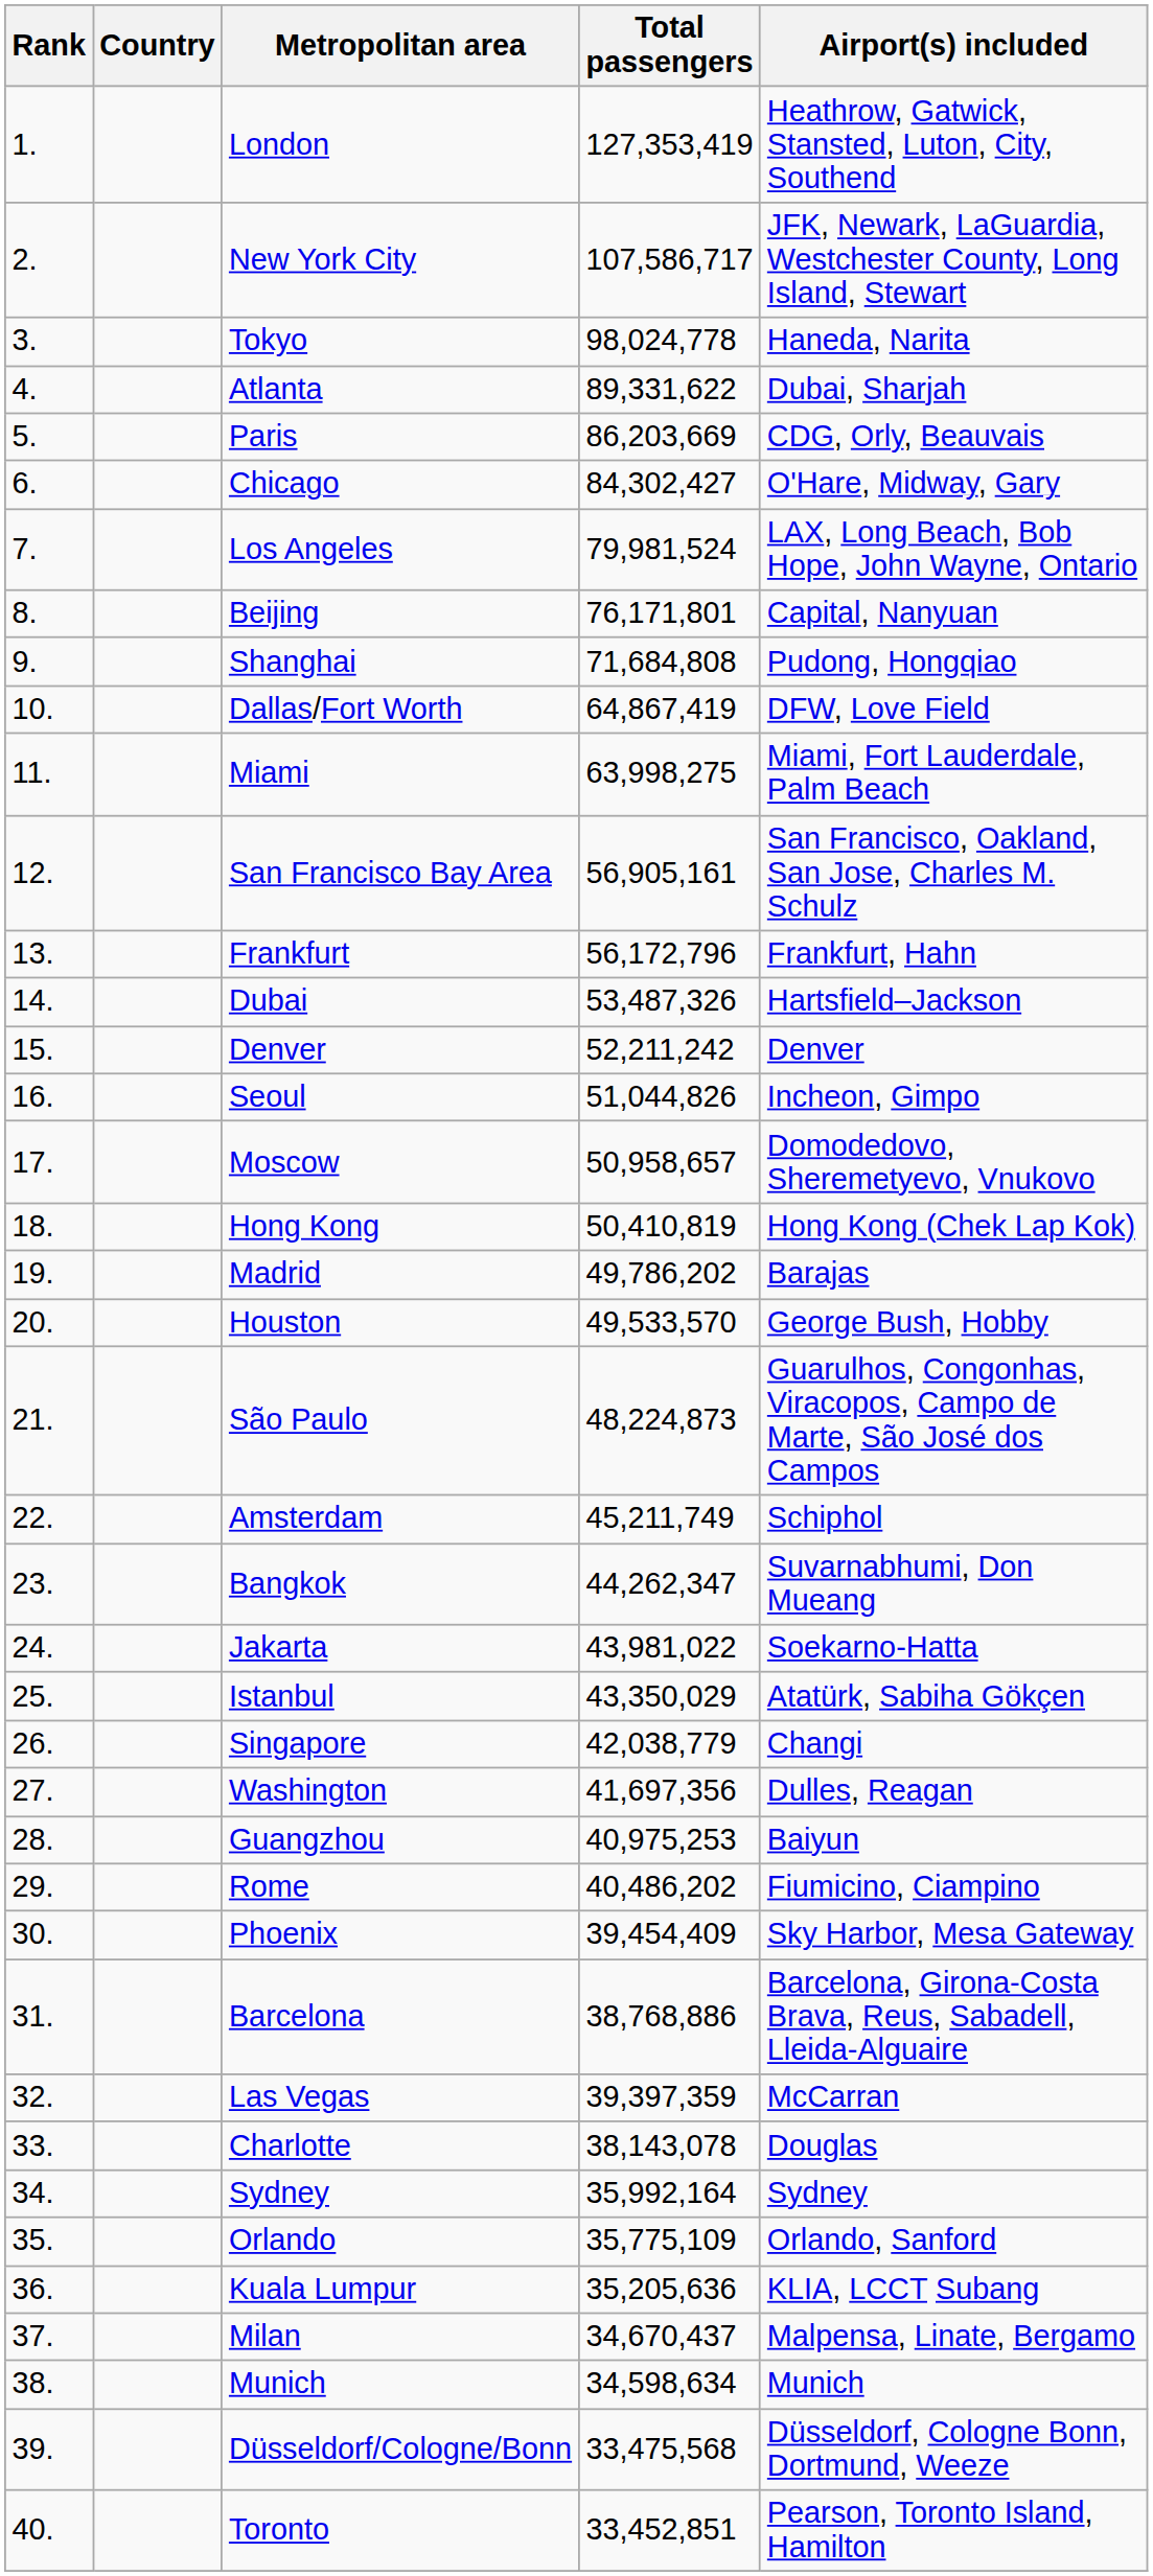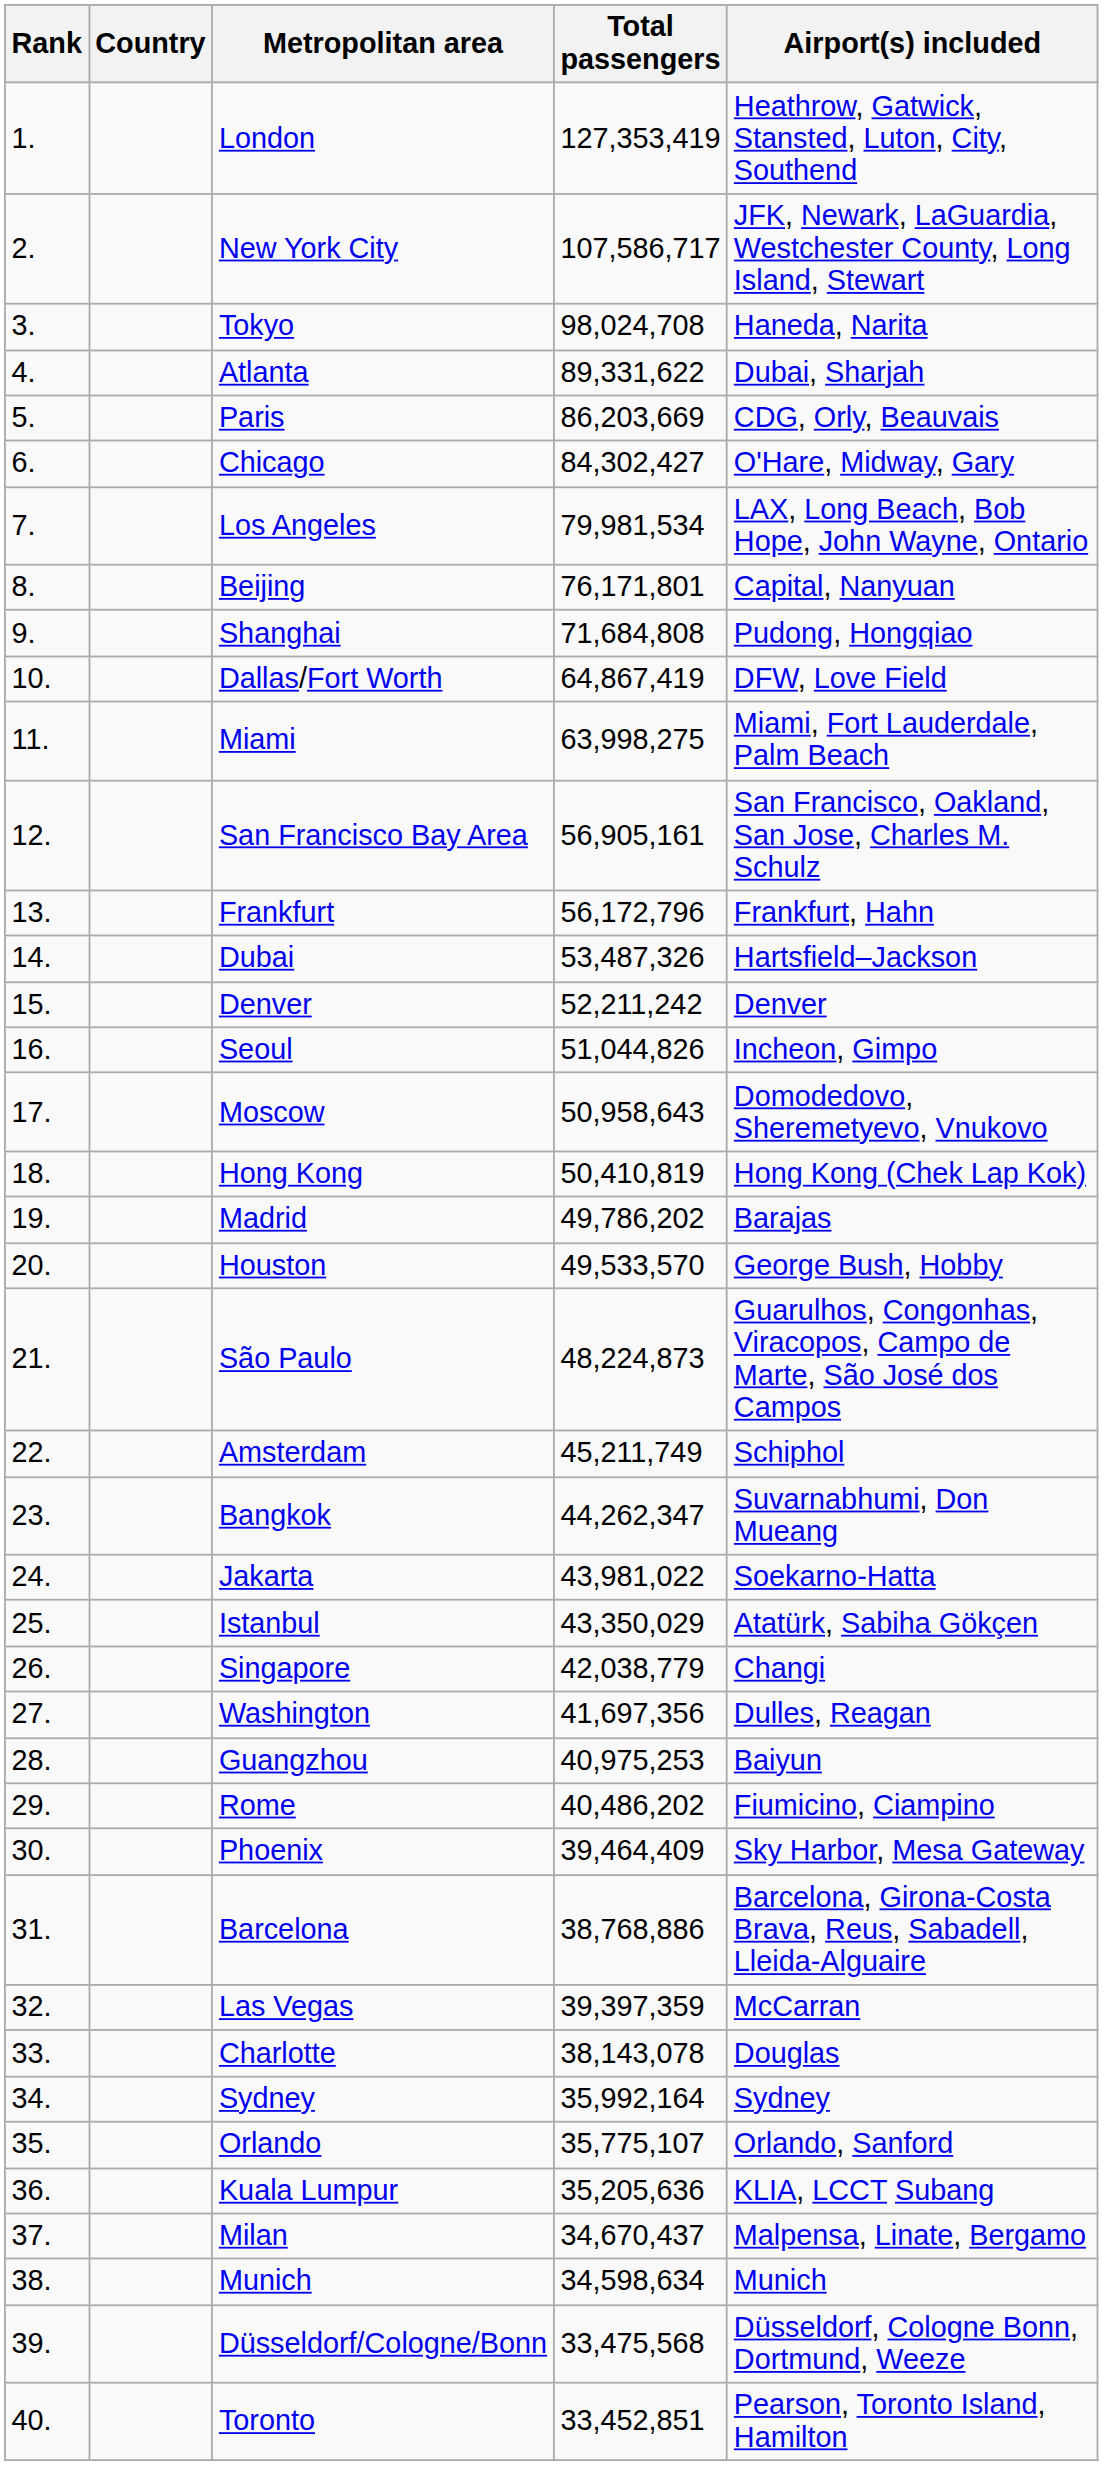Tokyo | Total passengers: 98,024,778 -> 98,024,708
Los Angeles | Total passengers: 79,981,524 -> 79,981,534
Moscow | Total passengers: 50,958,657 -> 50,958,643
Phoenix | Total passengers: 39,454,409 -> 39,464,409
Orlando | Total passengers: 35,775,109 -> 35,775,107
